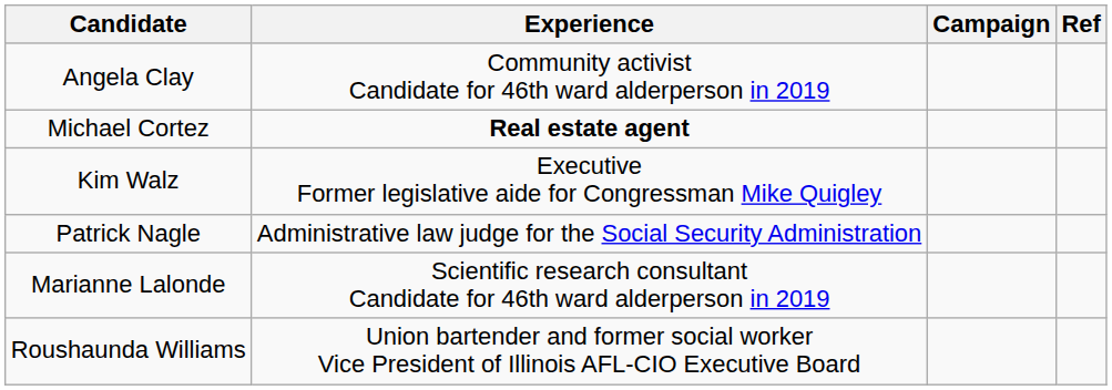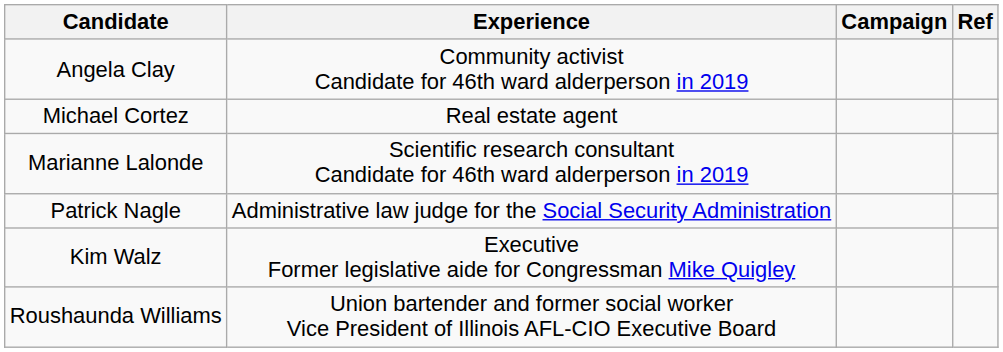Michael Cortez | Experience: bold -> normal
rows swapped: Marianne Lalonde <-> Kim Walz
